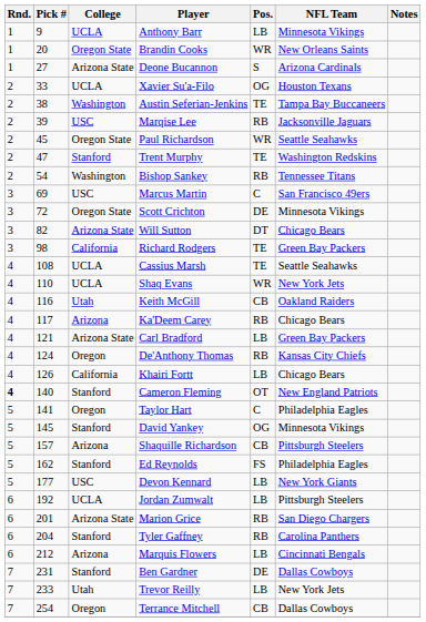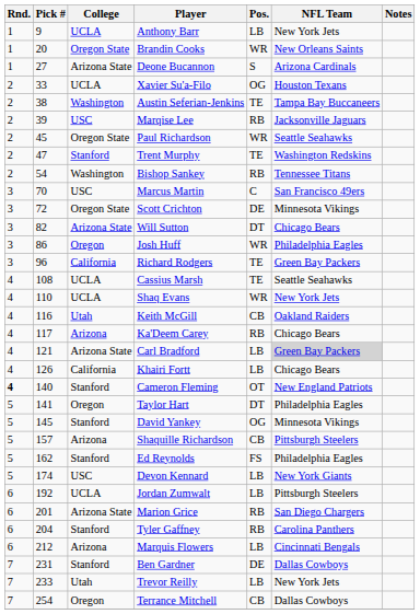Anthony Barr | NFL Team: Minnesota Vikings -> New York Jets
Marcus Martin | Pick #: 69 -> 70
+ row: 3 | 86 | Oregon | Josh Huff | WR | Philadelphia Eagles
Richard Rodgers | Pick #: 98 -> 96
Carl Bradford | NFL Team: no background -> lightgrey background
- row: 4 | 124 | Oregon | De'Anthony Thomas | RB | Kansas City Chiefs
Taylor Hart | Pos.: C -> DT
Devon Kennard | Pick #: 177 -> 174
